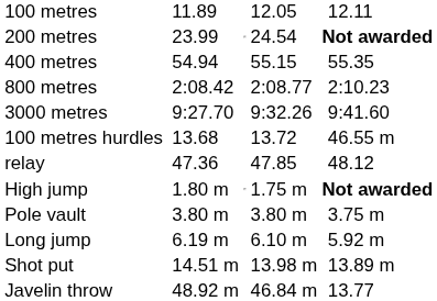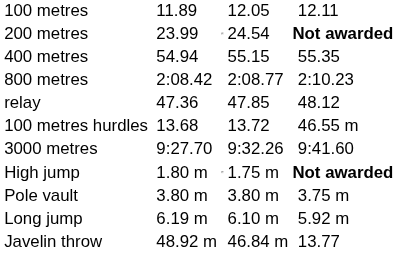rows swapped: 3000 metres <-> relay
- row: Shot put | 14.51 m | 13.98 m | 13.89 m
